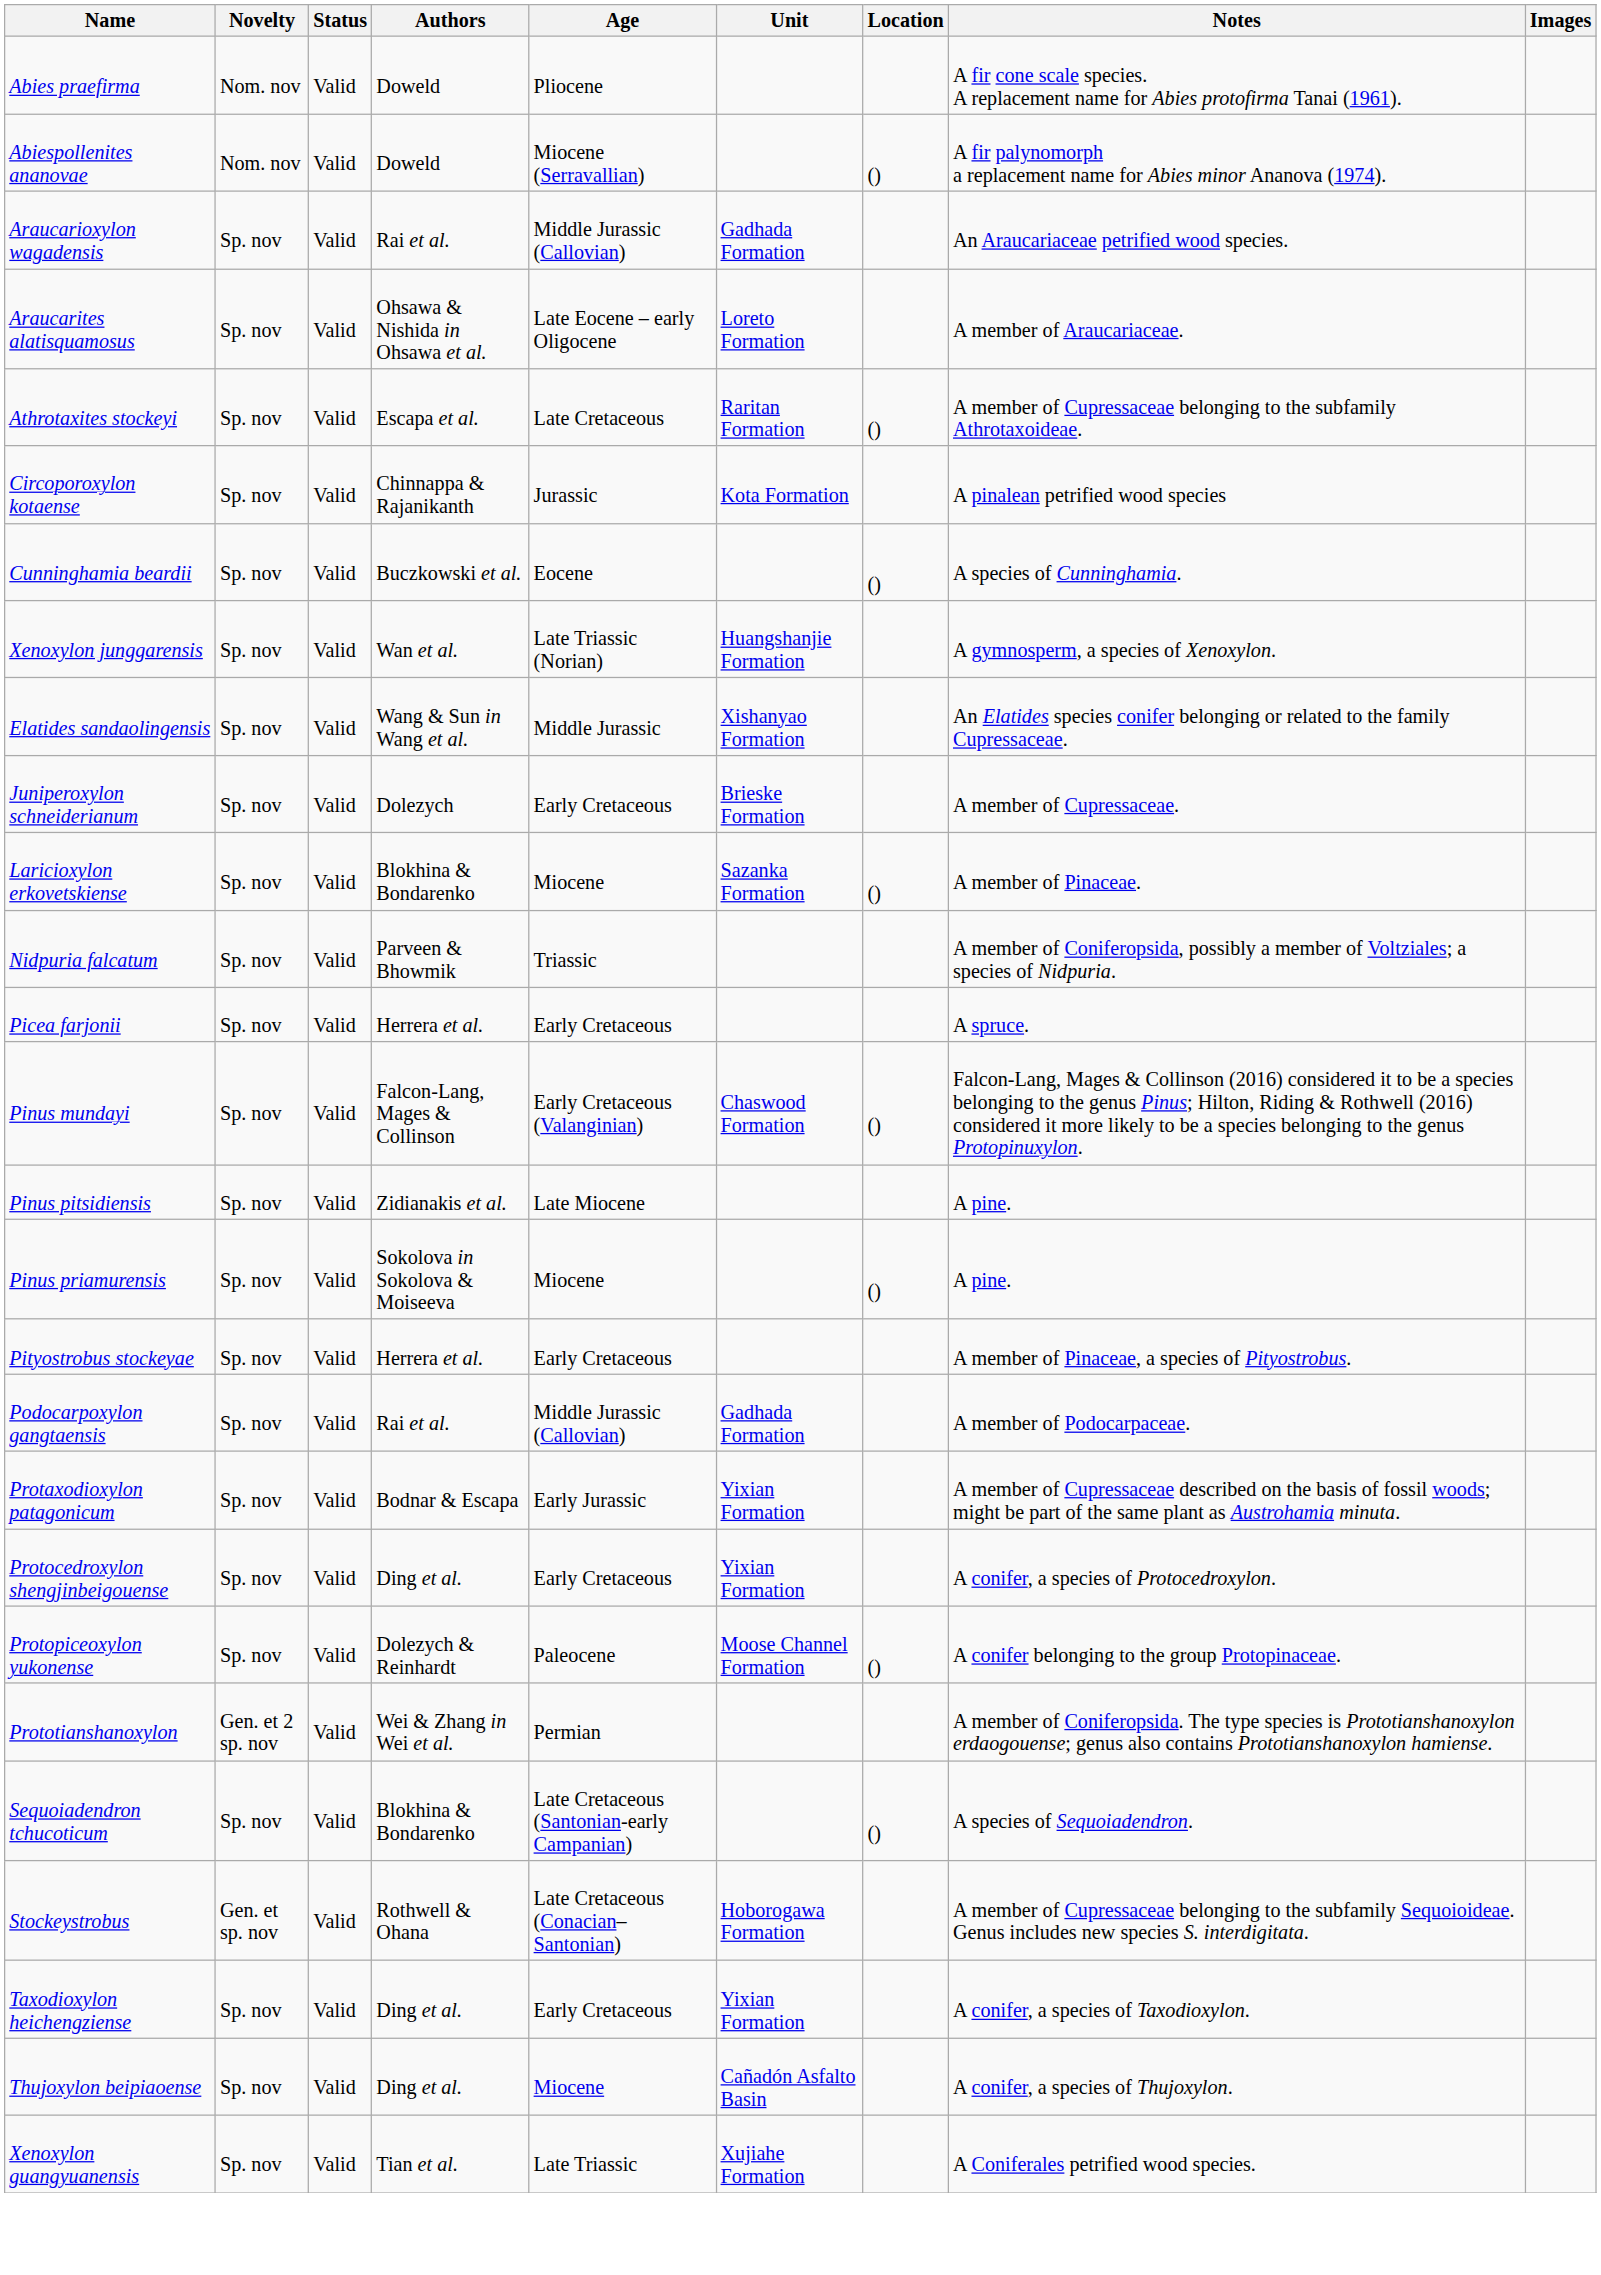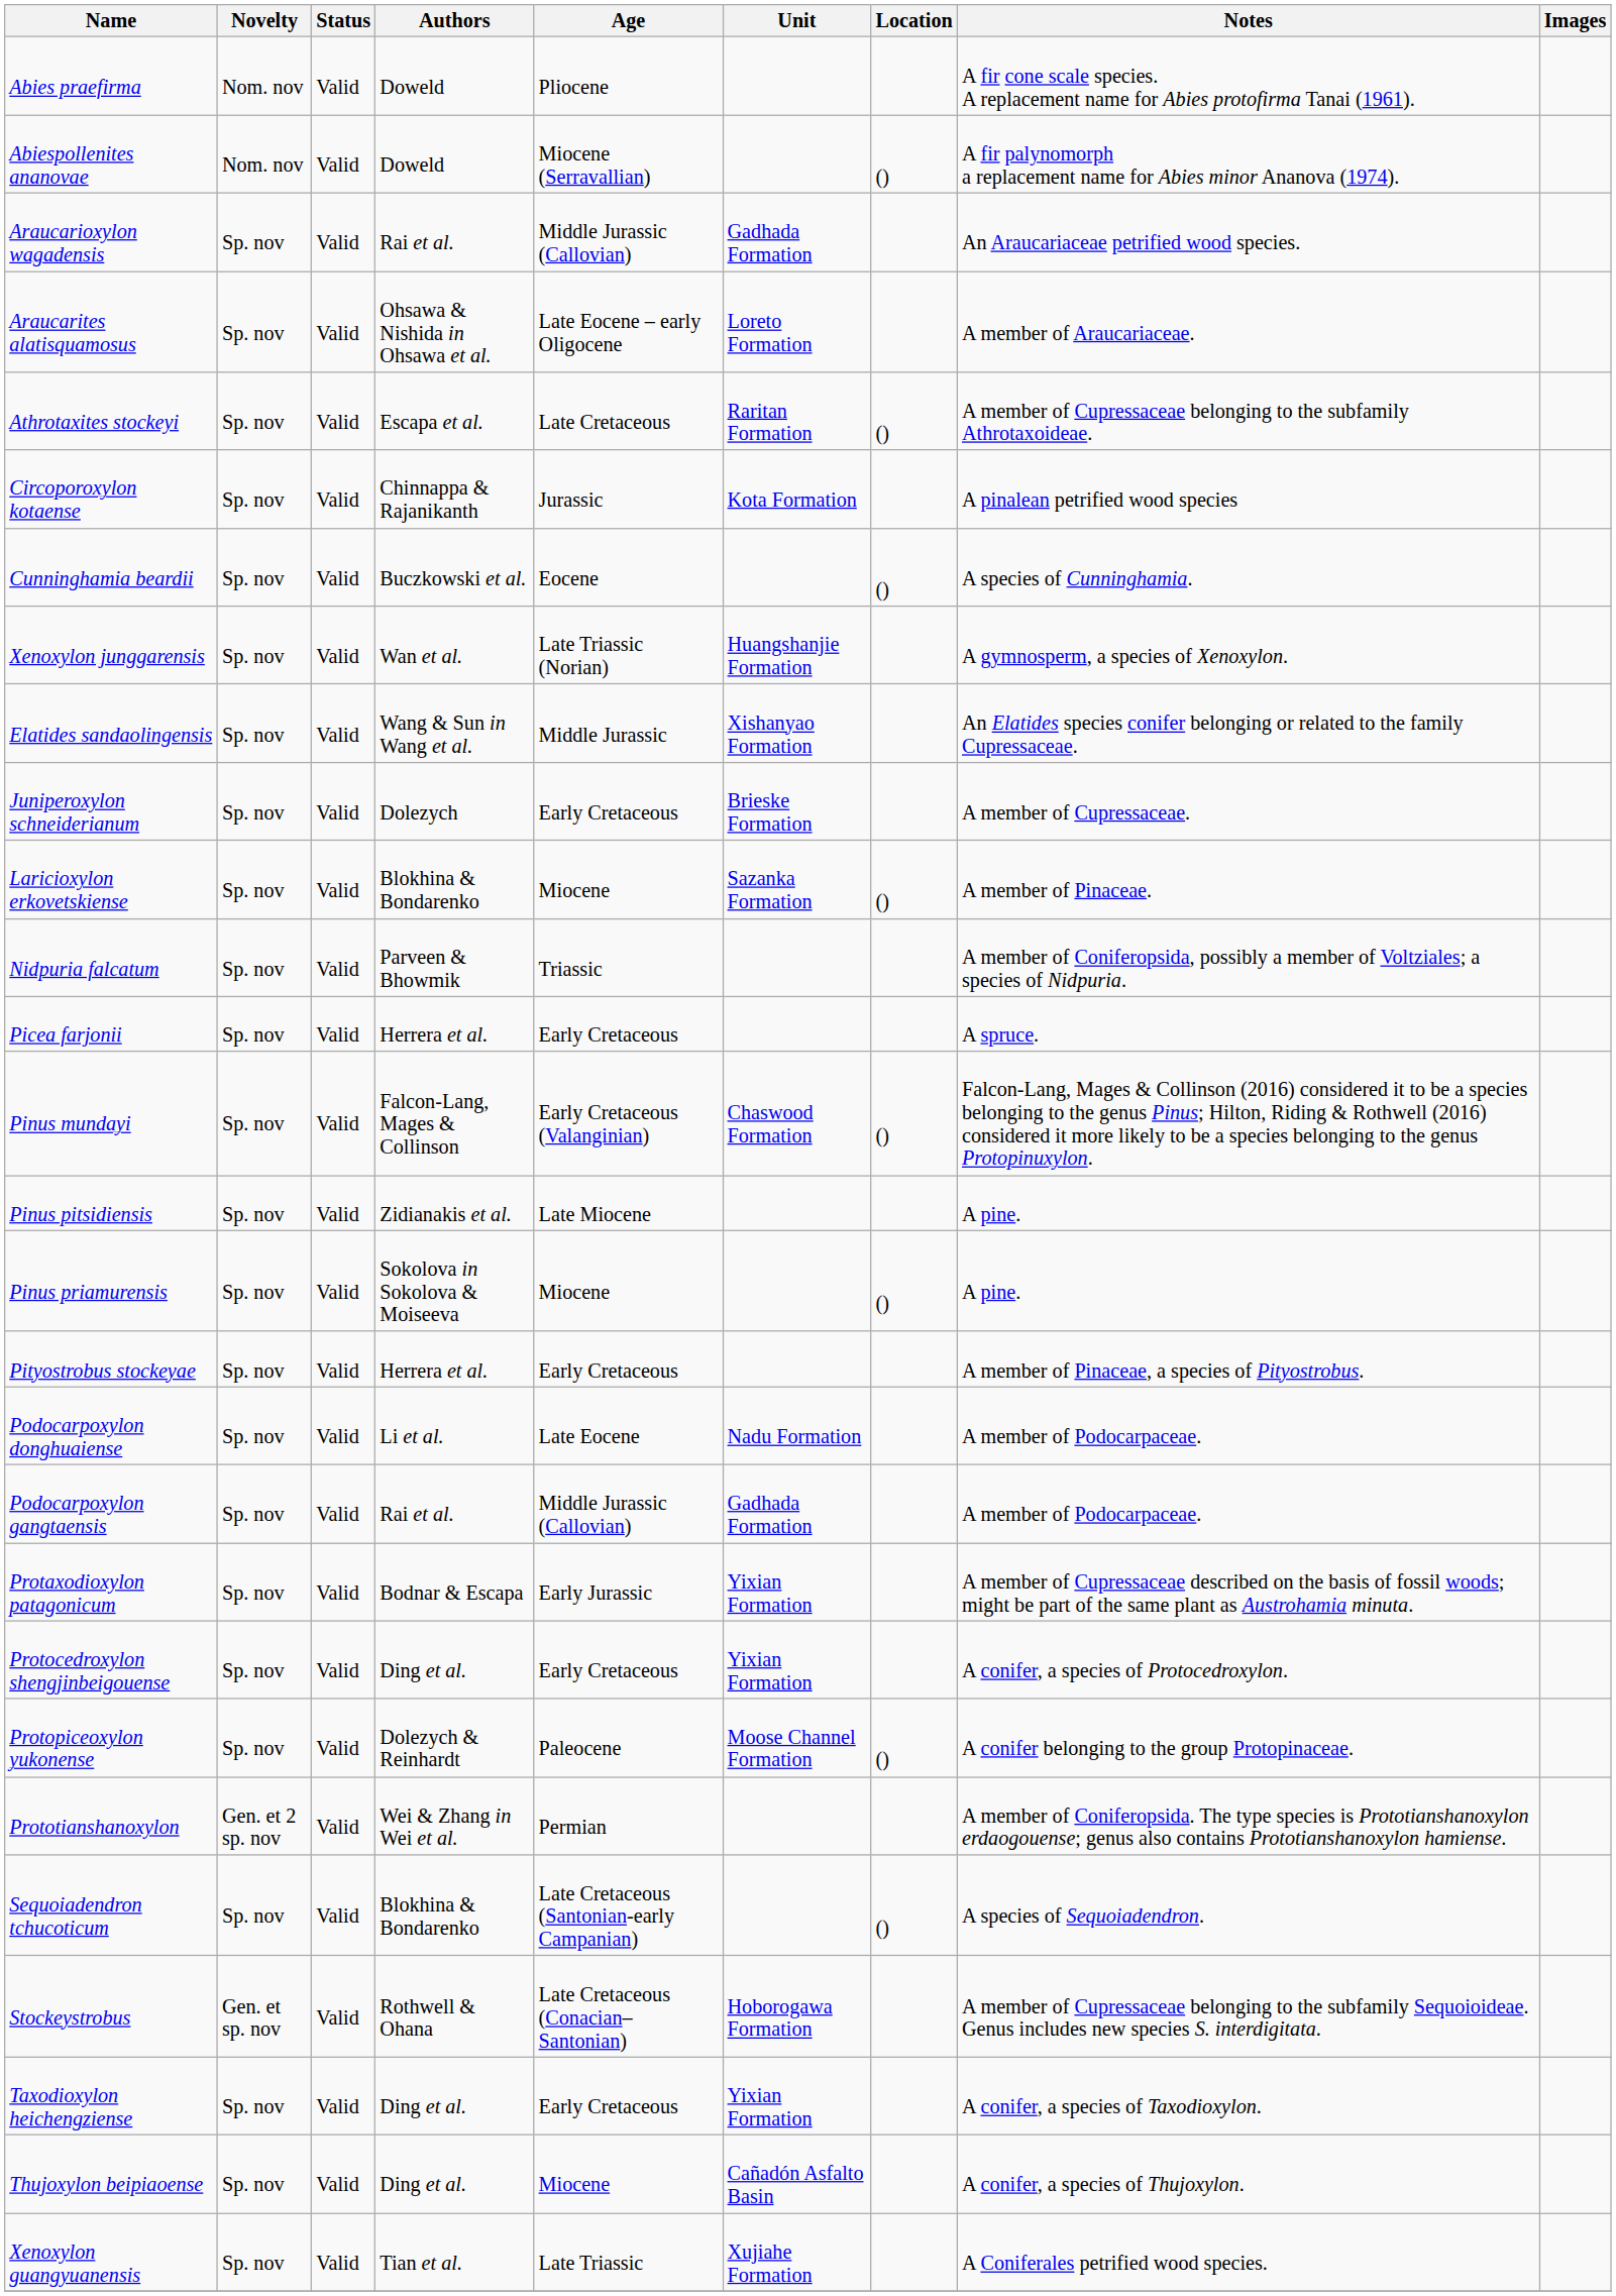+ row: Podocarpoxylon donghuaiense | Sp. nov | Valid | Li et al. | Late Eocene | Nadu Formation | A member of Podocarpaceae.
